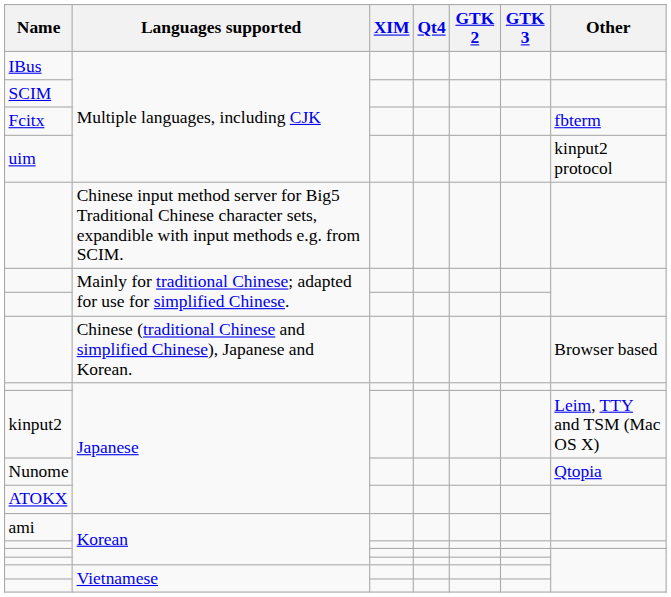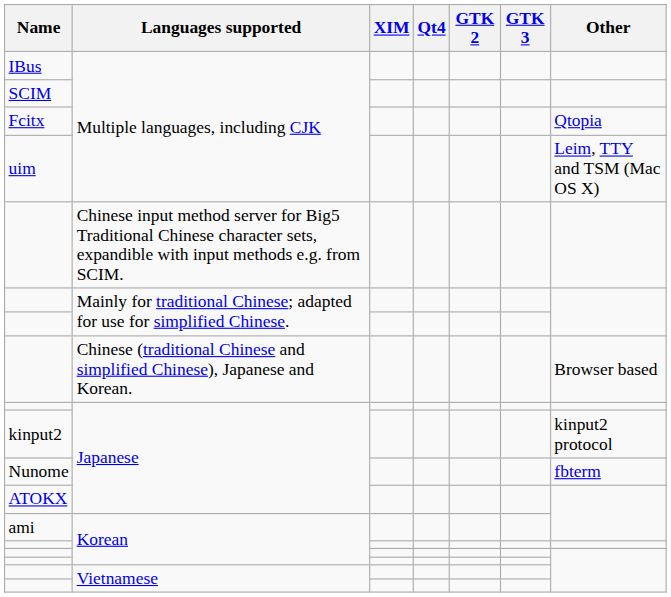Fcitx | Other: fbterm -> Qtopia
uim | Other: kinput2 protocol -> Leim, TTY and TSM (Mac OS X)
kinput2 | Other: Leim, TTY and TSM (Mac OS X) -> kinput2 protocol
Nunome | Other: Qtopia -> fbterm
